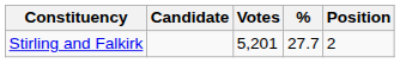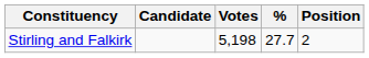Stirling and Falkirk | Votes: 5,201 -> 5,198
